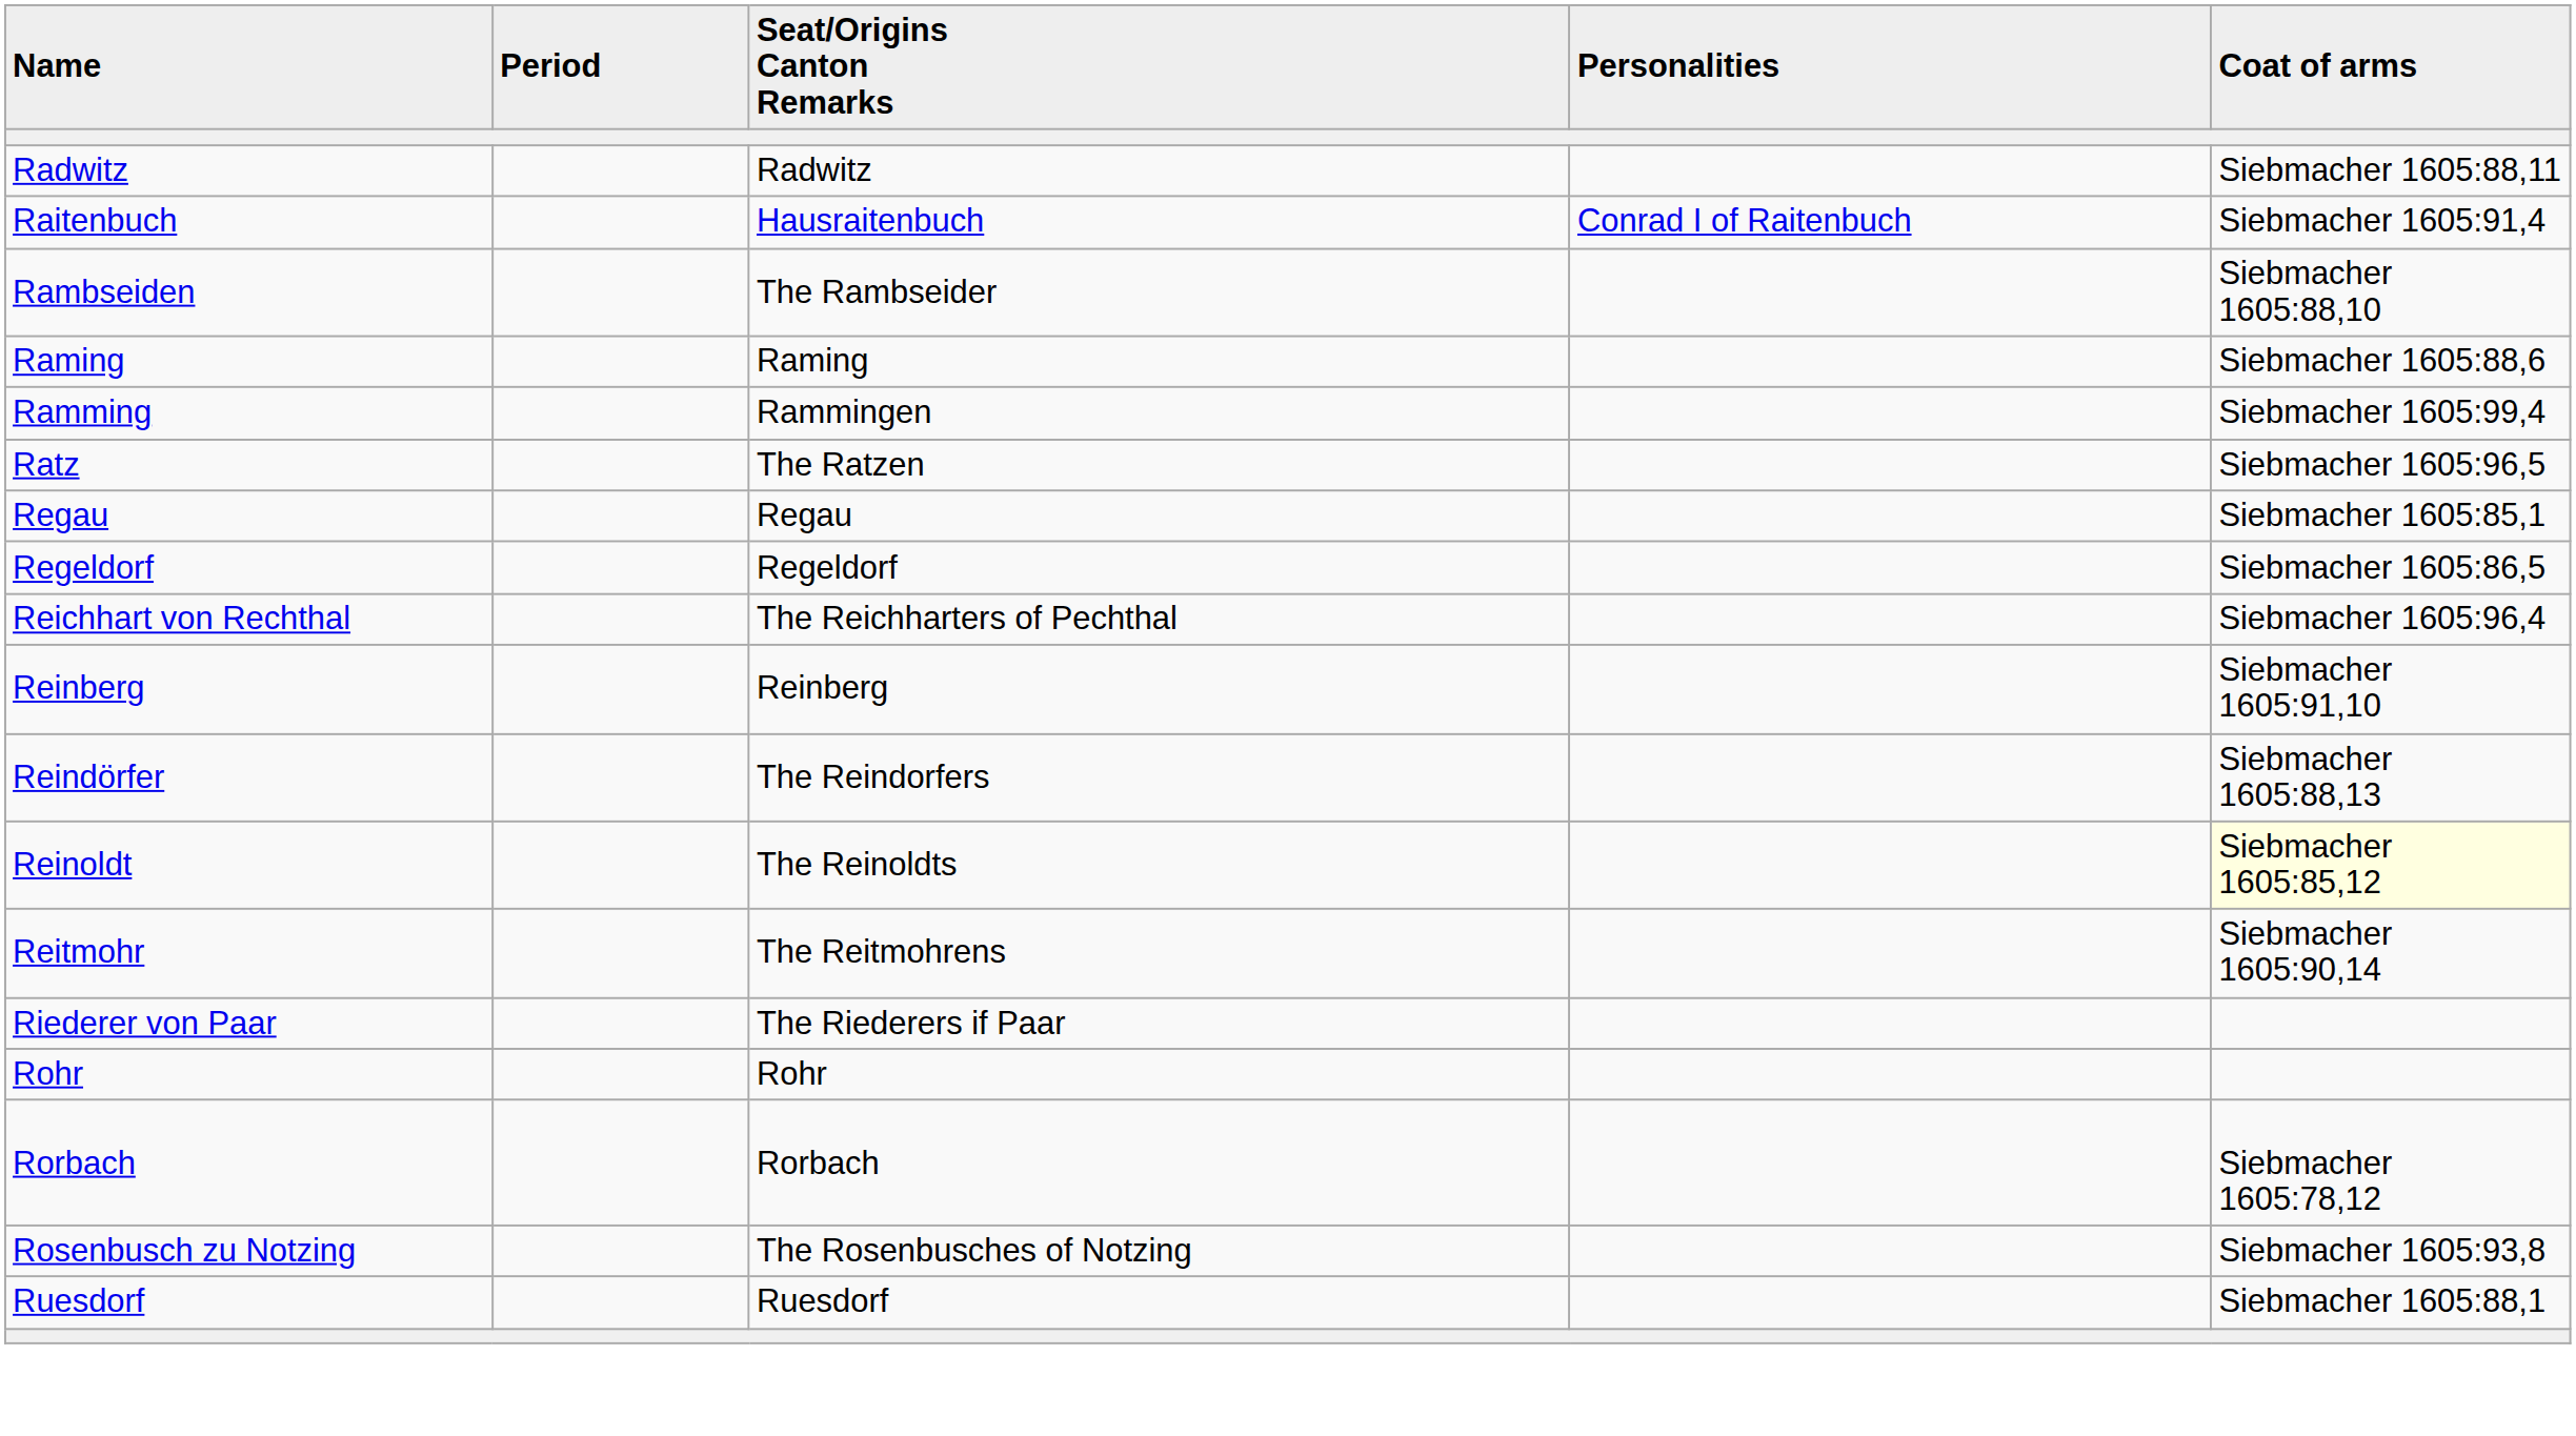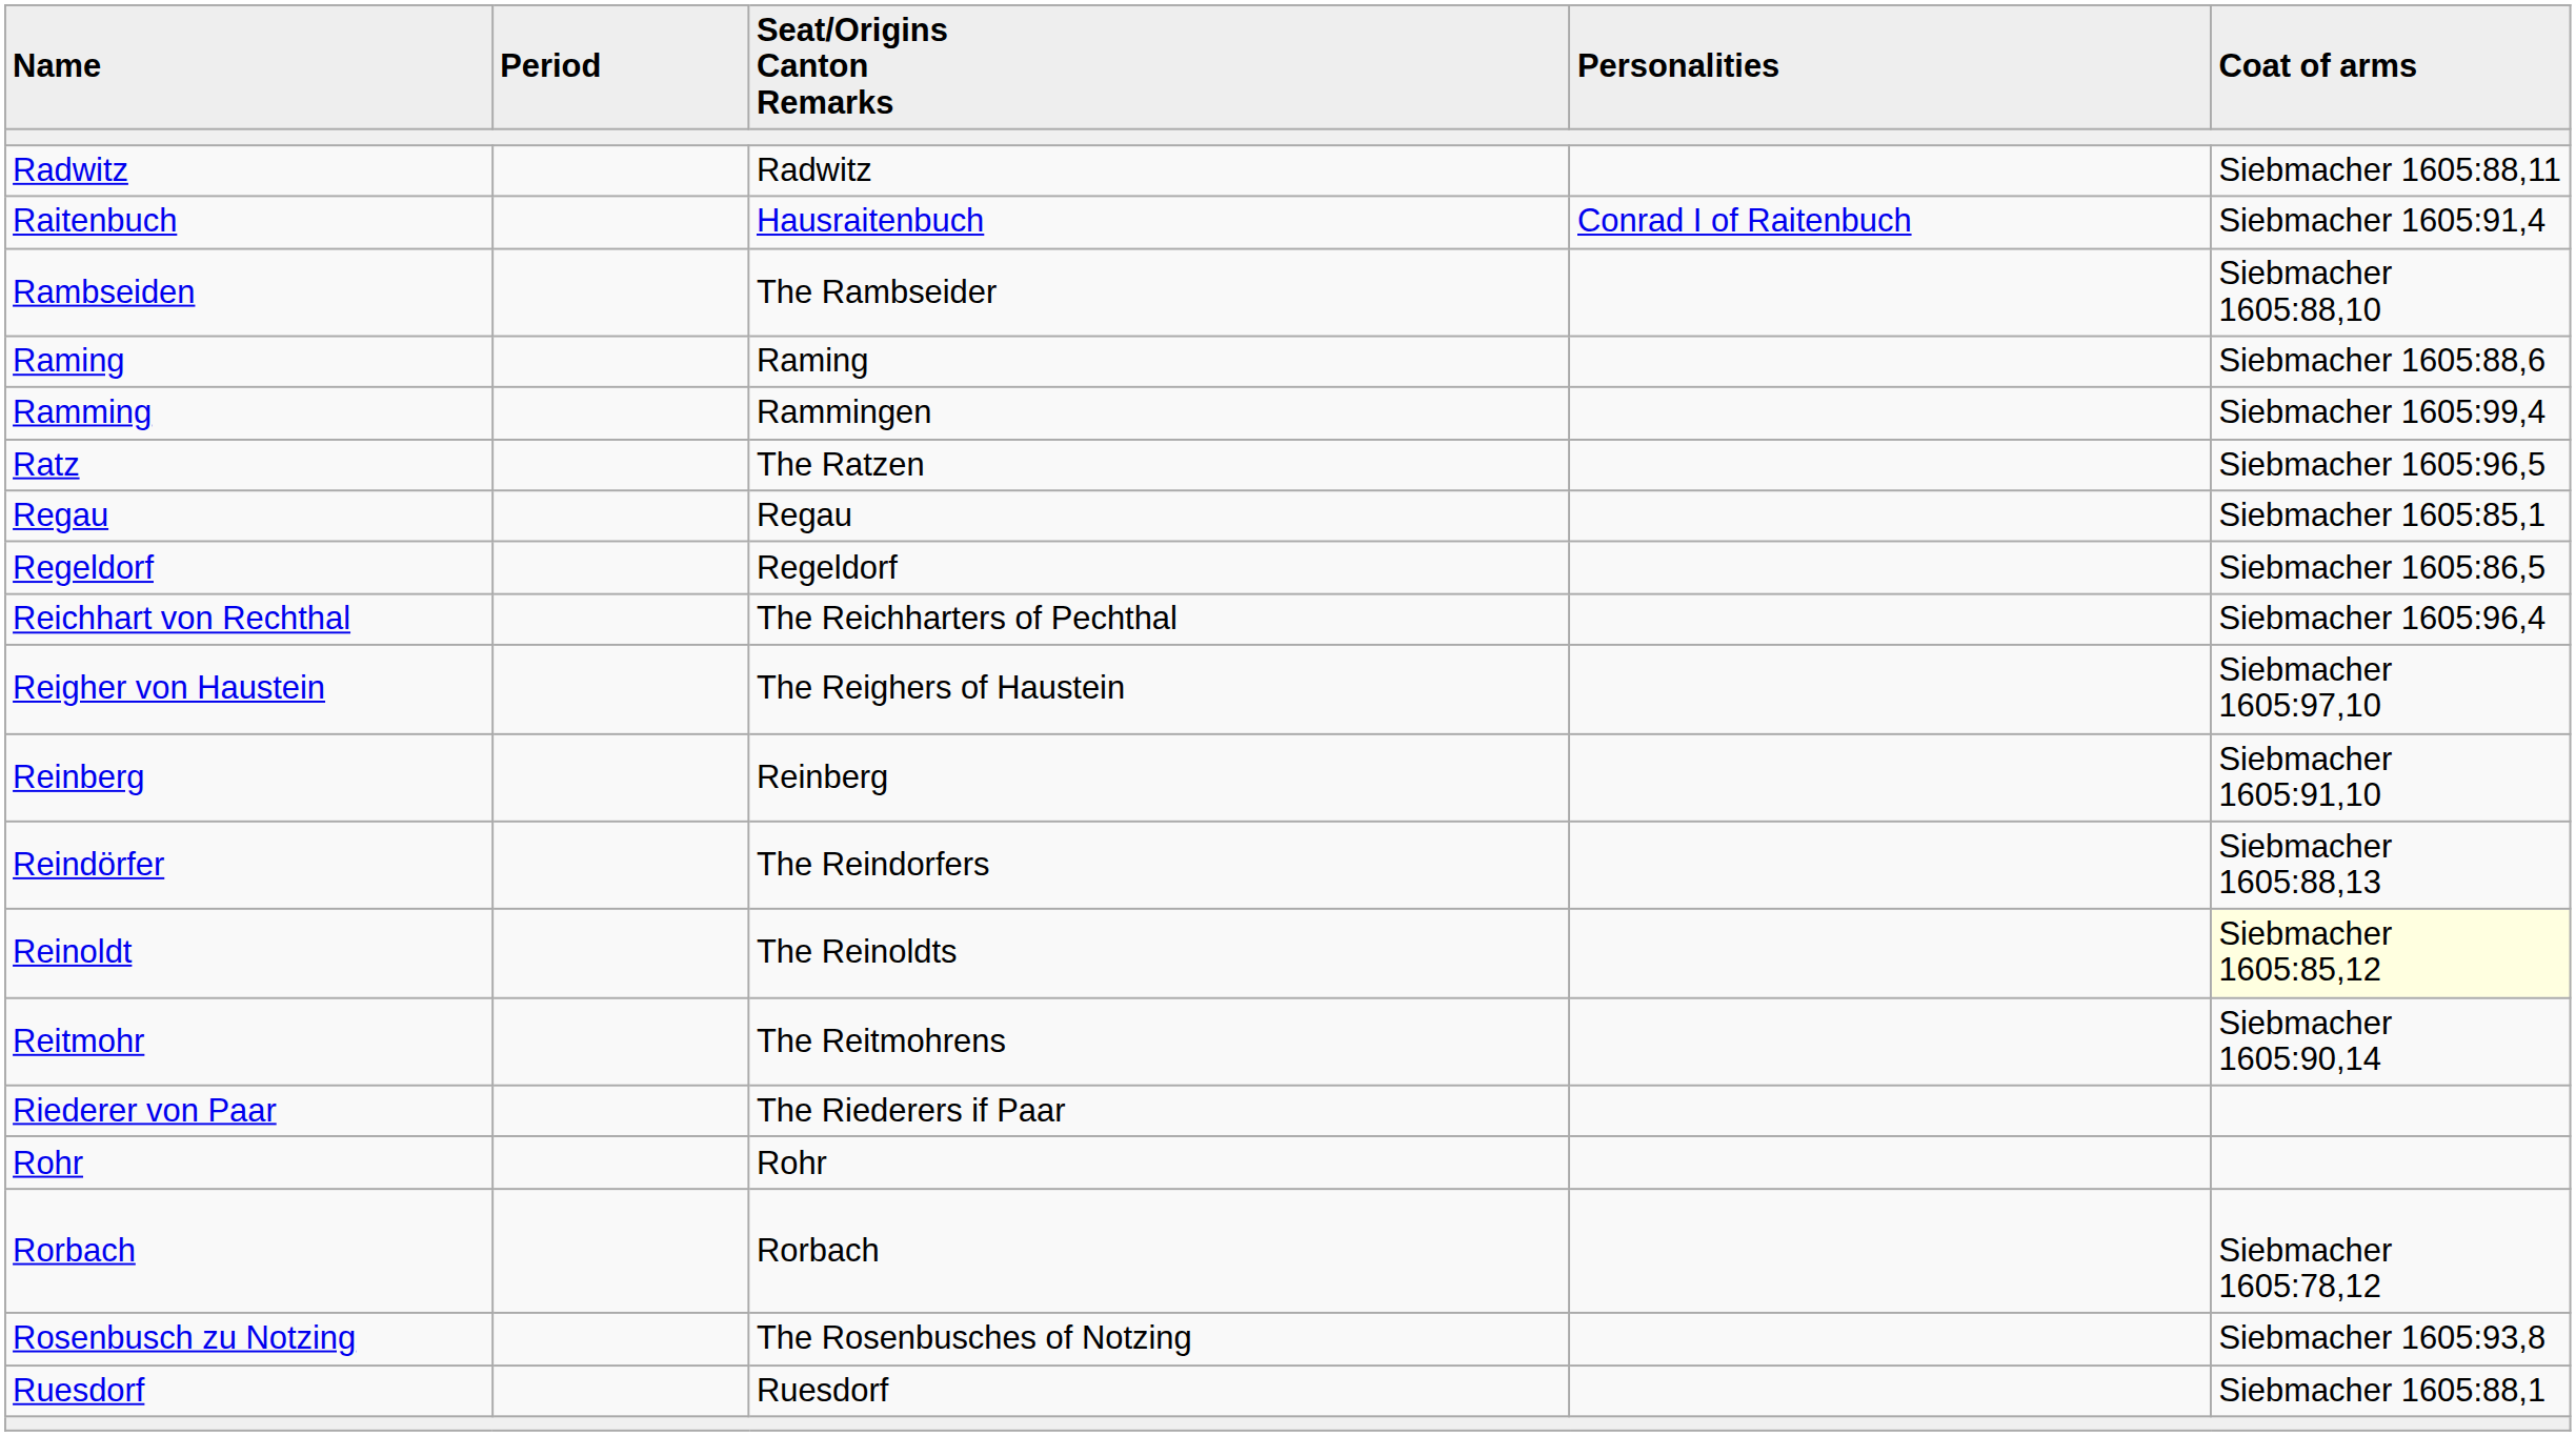+ row: Reigher von Haustein | The Reighers of Haustein | Siebmacher 1605:97,10
